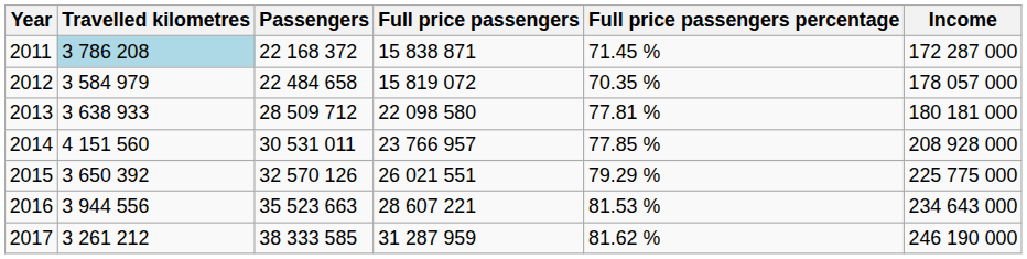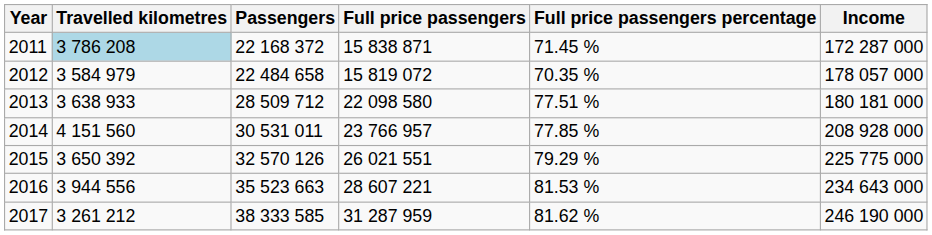2013 | Full price passengers percentage: 77.81 % -> 77.51 %
